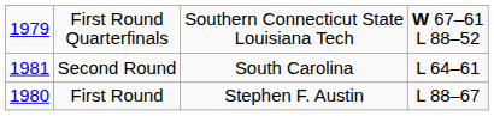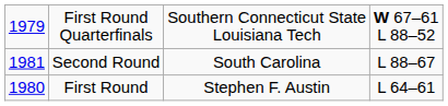Second Round | column 4: L 64–61 -> L 88–67
First Round | column 4: L 88–67 -> L 64–61
